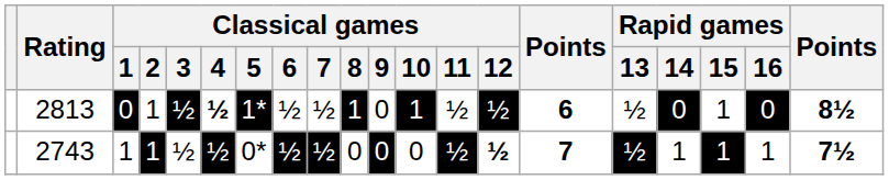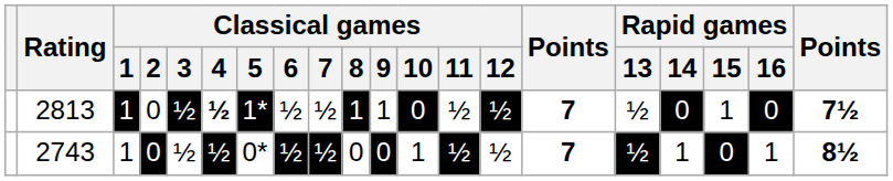2813 | Classical games / 1: 0 -> 1
2813 | Classical games / 2: 1 -> 0
2813 | Classical games / 9: 0 -> 1
2813 | Classical games / 10: 1 -> 0
2813 | column 15: 6 -> 7
2813 | column 20: 8½ -> 7½
2743 | Classical games / 2: 1 -> 0
2743 | Classical games / 10: 0 -> 1
2743 | Classical games / 12: bold -> normal
2743 | Rapid games / 15: 1 -> 0
2743 | column 20: 7½ -> 8½
